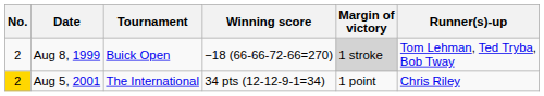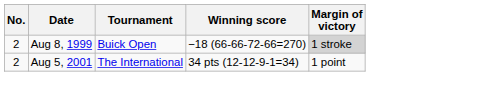- column: Runner(s)-up | Tom Lehman, Ted Tryba, Bob Tway | Chris Riley
Aug 5, 2001 | No.: gold background -> no background
